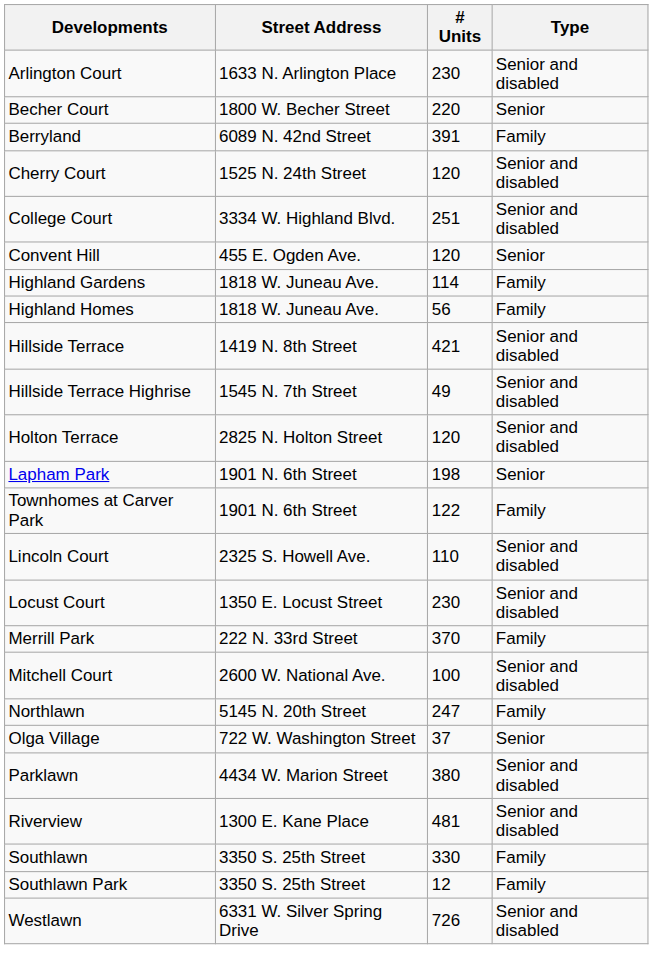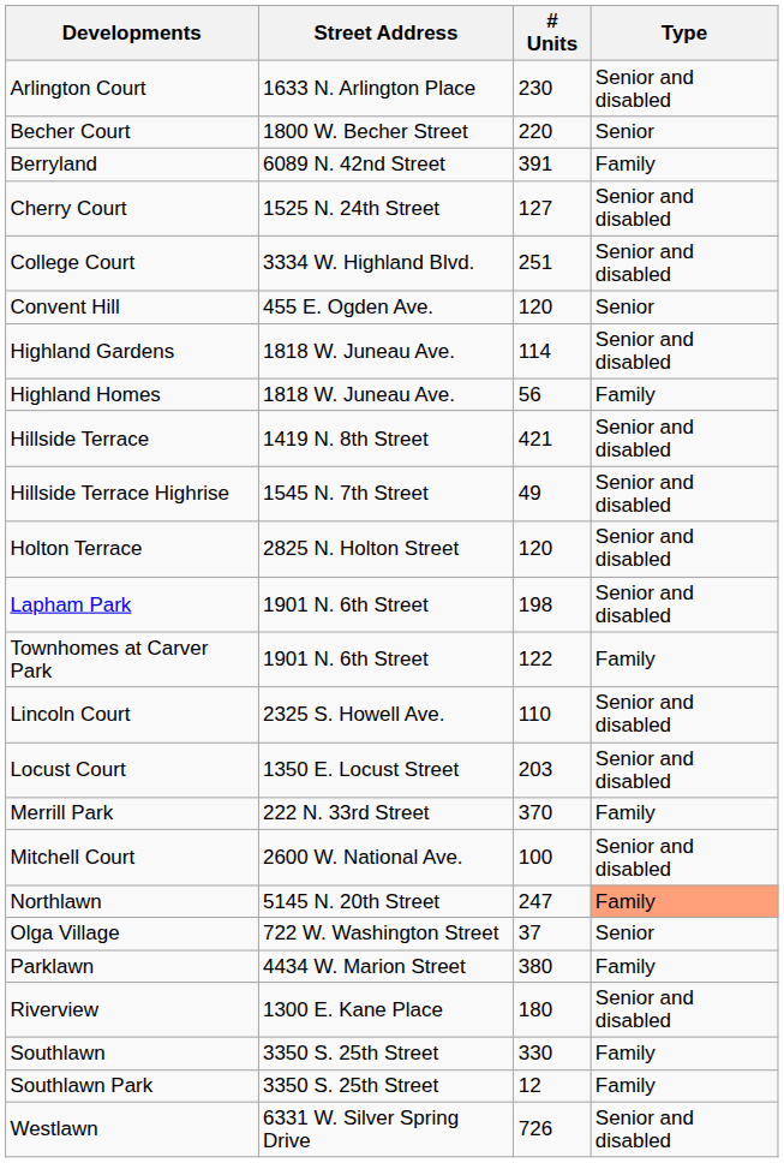Cherry Court | # Units: 120 -> 127
Highland Gardens | Type: Family -> Senior and disabled
Lapham Park | Type: Senior -> Senior and disabled
Locust Court | # Units: 230 -> 203
Northlawn | Type: no background -> lightsalmon background
Parklawn | Type: Senior and disabled -> Family
Riverview | # Units: 481 -> 180
